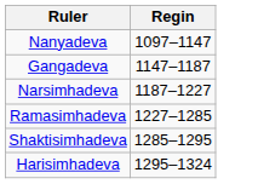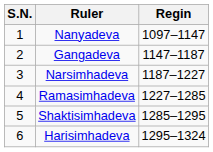+ column: S.N. | 1 | 2 | 3 | 4 | 5 | 6
